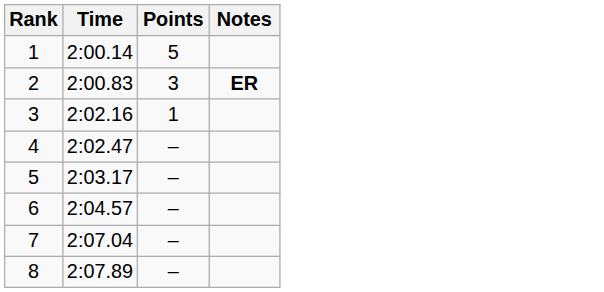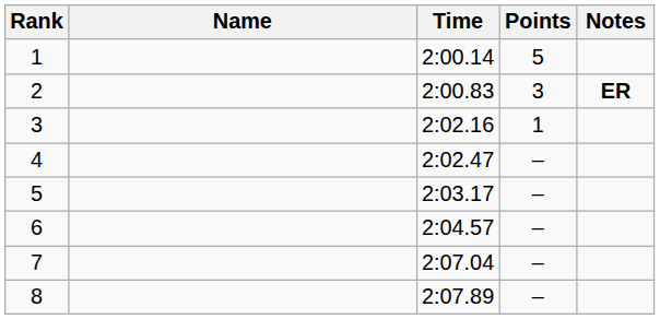+ column: Name
